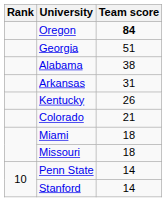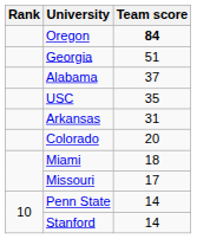Alabama | Team score: 38 -> 37
+ row: USC | 35
- row: Kentucky | 26
Colorado | Team score: 21 -> 20
Missouri | Team score: 18 -> 17
